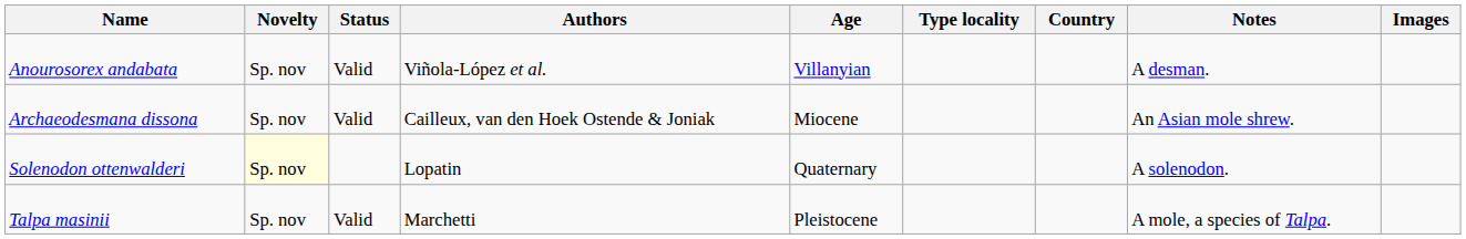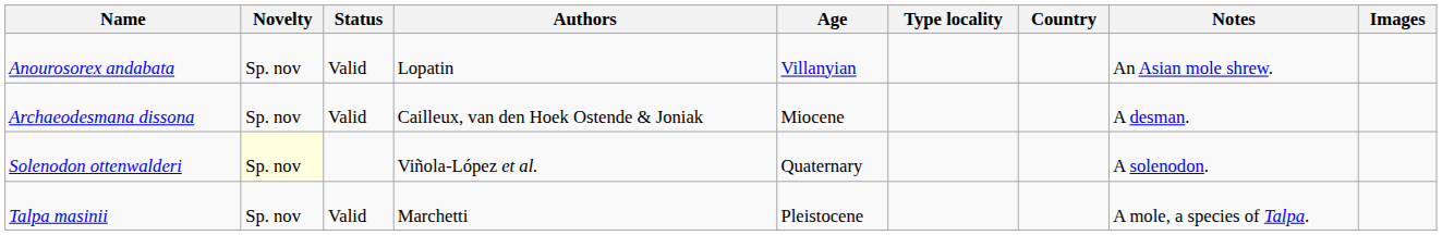Anourosorex andabata | Authors: Viñola-López et al. -> Lopatin
Anourosorex andabata | Notes: A desman. -> An Asian mole shrew.
Archaeodesmana dissona | Notes: An Asian mole shrew. -> A desman.
Solenodon ottenwalderi | Authors: Lopatin -> Viñola-López et al.
